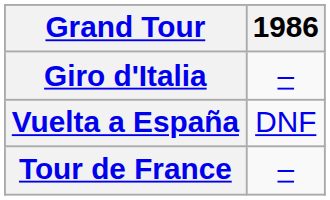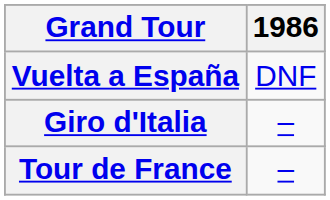rows swapped: Vuelta a España <-> Giro d'Italia
